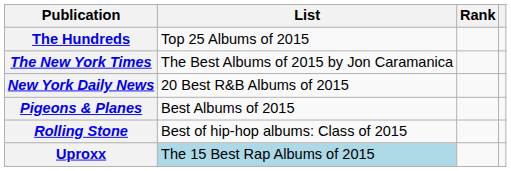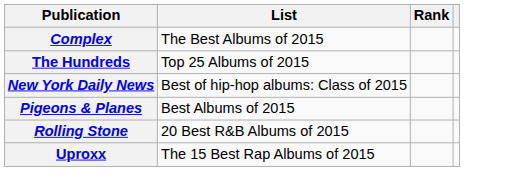+ row: Complex | The Best Albums of 2015
- row: The New York Times | The Best Albums of 2015 by Jon Caramanica
New York Daily News | List: 20 Best R&B Albums of 2015 -> Best of hip-hop albums: Class of 2015
Rolling Stone | List: Best of hip-hop albums: Class of 2015 -> 20 Best R&B Albums of 2015
Uproxx | List: lightblue background -> no background
